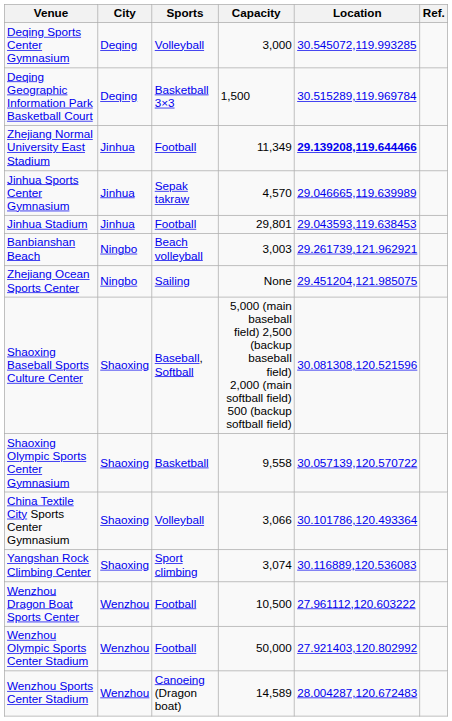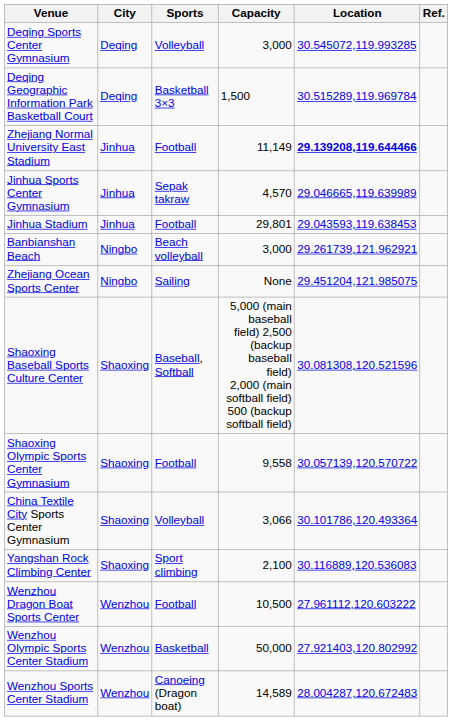Zhejiang Normal University East Stadium | Capacity: 11,349 -> 11,149
Banbianshan Beach | Capacity: 3,003 -> 3,000
Shaoxing Olympic Sports Center Gymnasium | Sports: Basketball -> Football
Yangshan Rock Climbing Center | Capacity: 3,074 -> 2,100
Wenzhou Olympic Sports Center Stadium | Sports: Football -> Basketball
